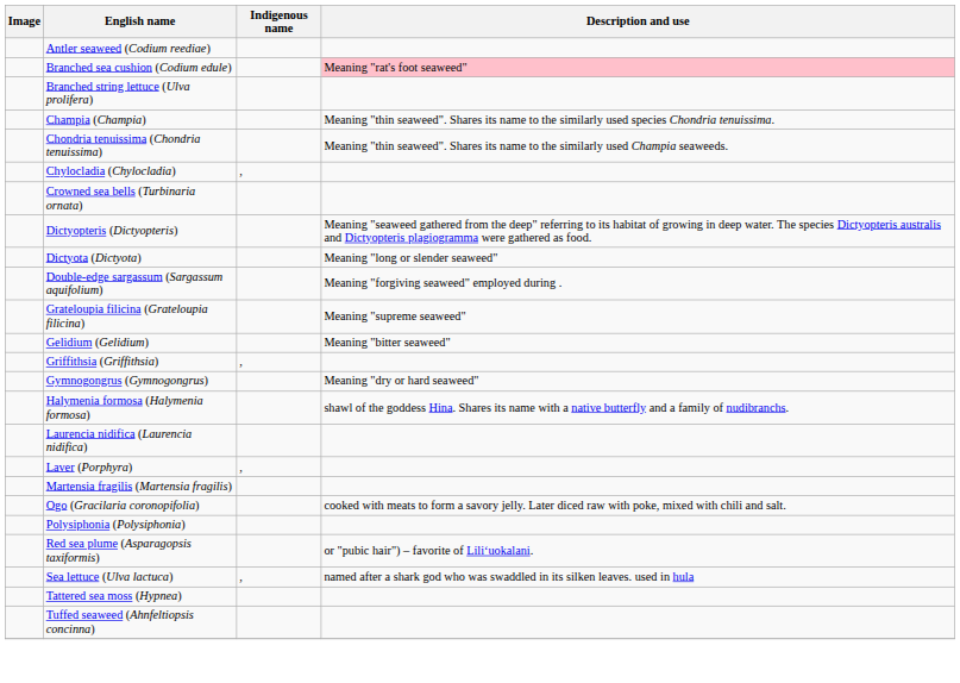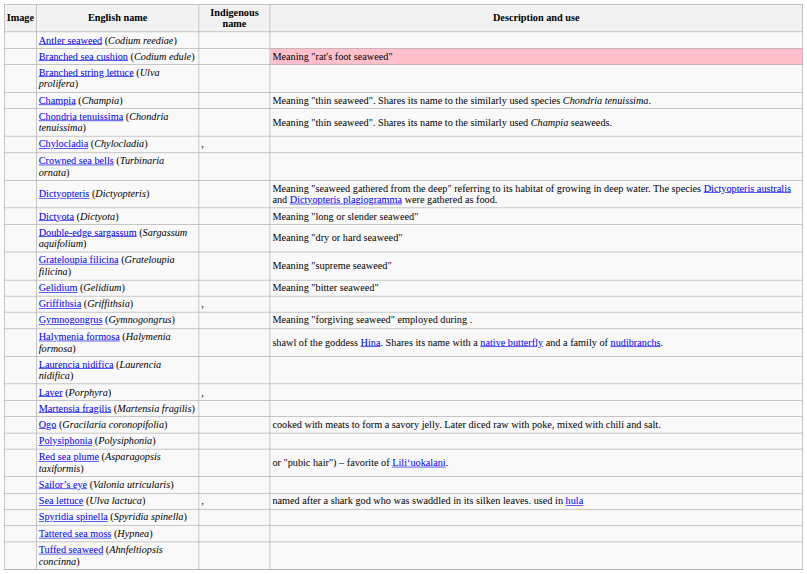Double-edge sargassum (Sargassum aquifolium) | Description and use: Meaning "forgiving seaweed" employed during . -> Meaning "dry or hard seaweed"
Gymnogongrus (Gymnogongrus) | Description and use: Meaning "dry or hard seaweed" -> Meaning "forgiving seaweed" employed during .
+ row: Sailor’s eye (Valonia utricularis)
+ row: Spyridia spinella (Spyridia spinella)
